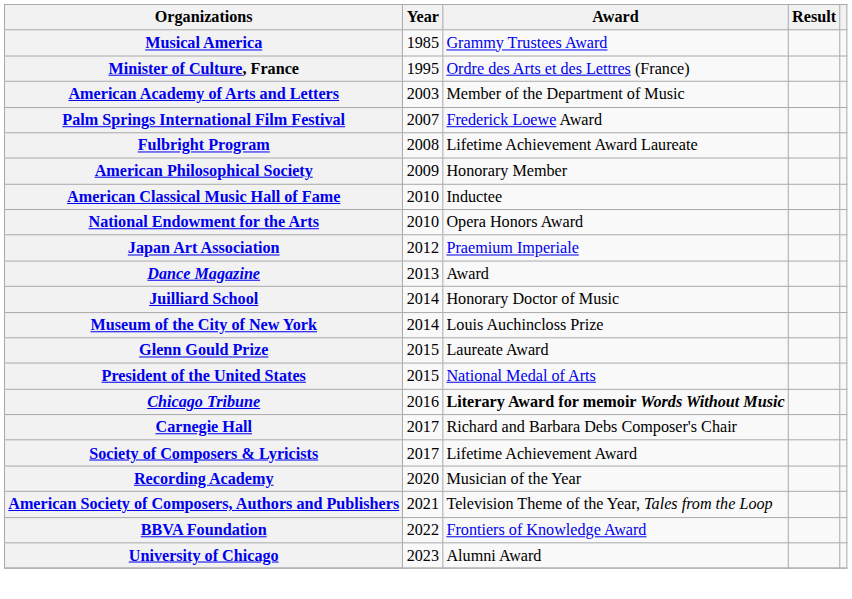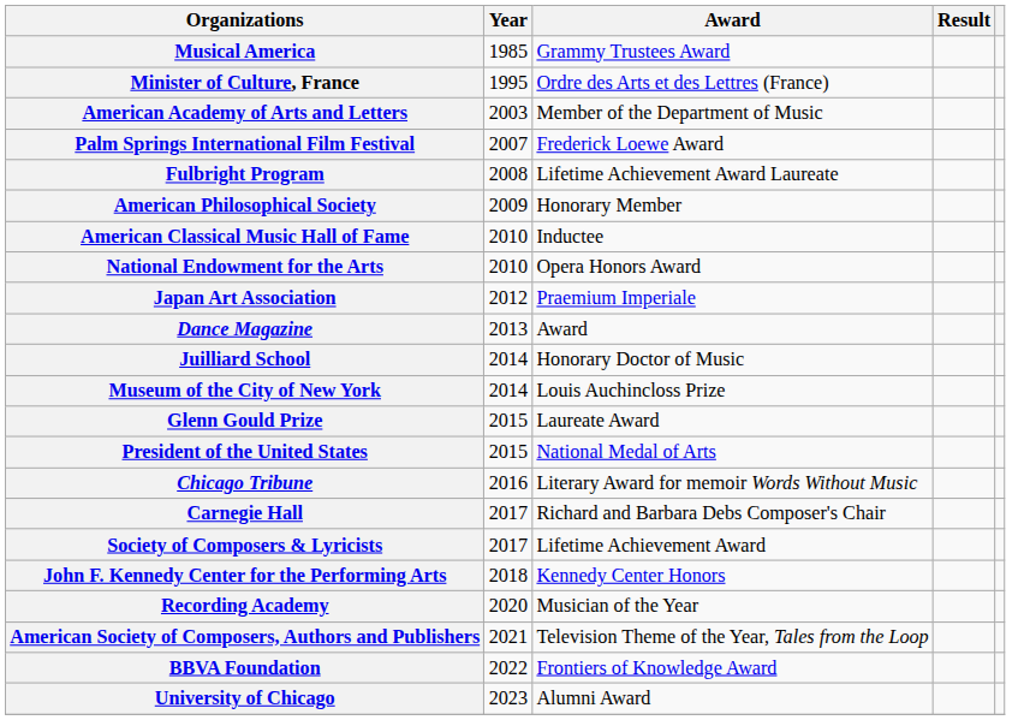Chicago Tribune | Award: bold -> normal
+ row: John F. Kennedy Center for the Performing Arts | 2018 | Kennedy Center Honors
